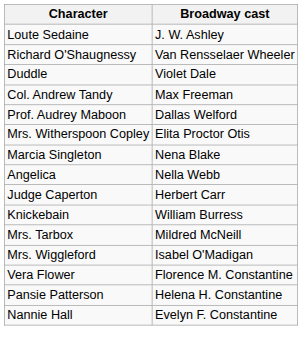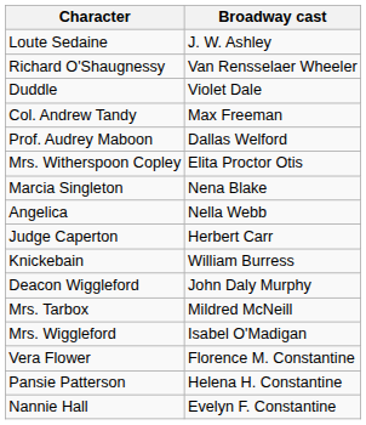+ row: Deacon Wiggleford | John Daly Murphy
